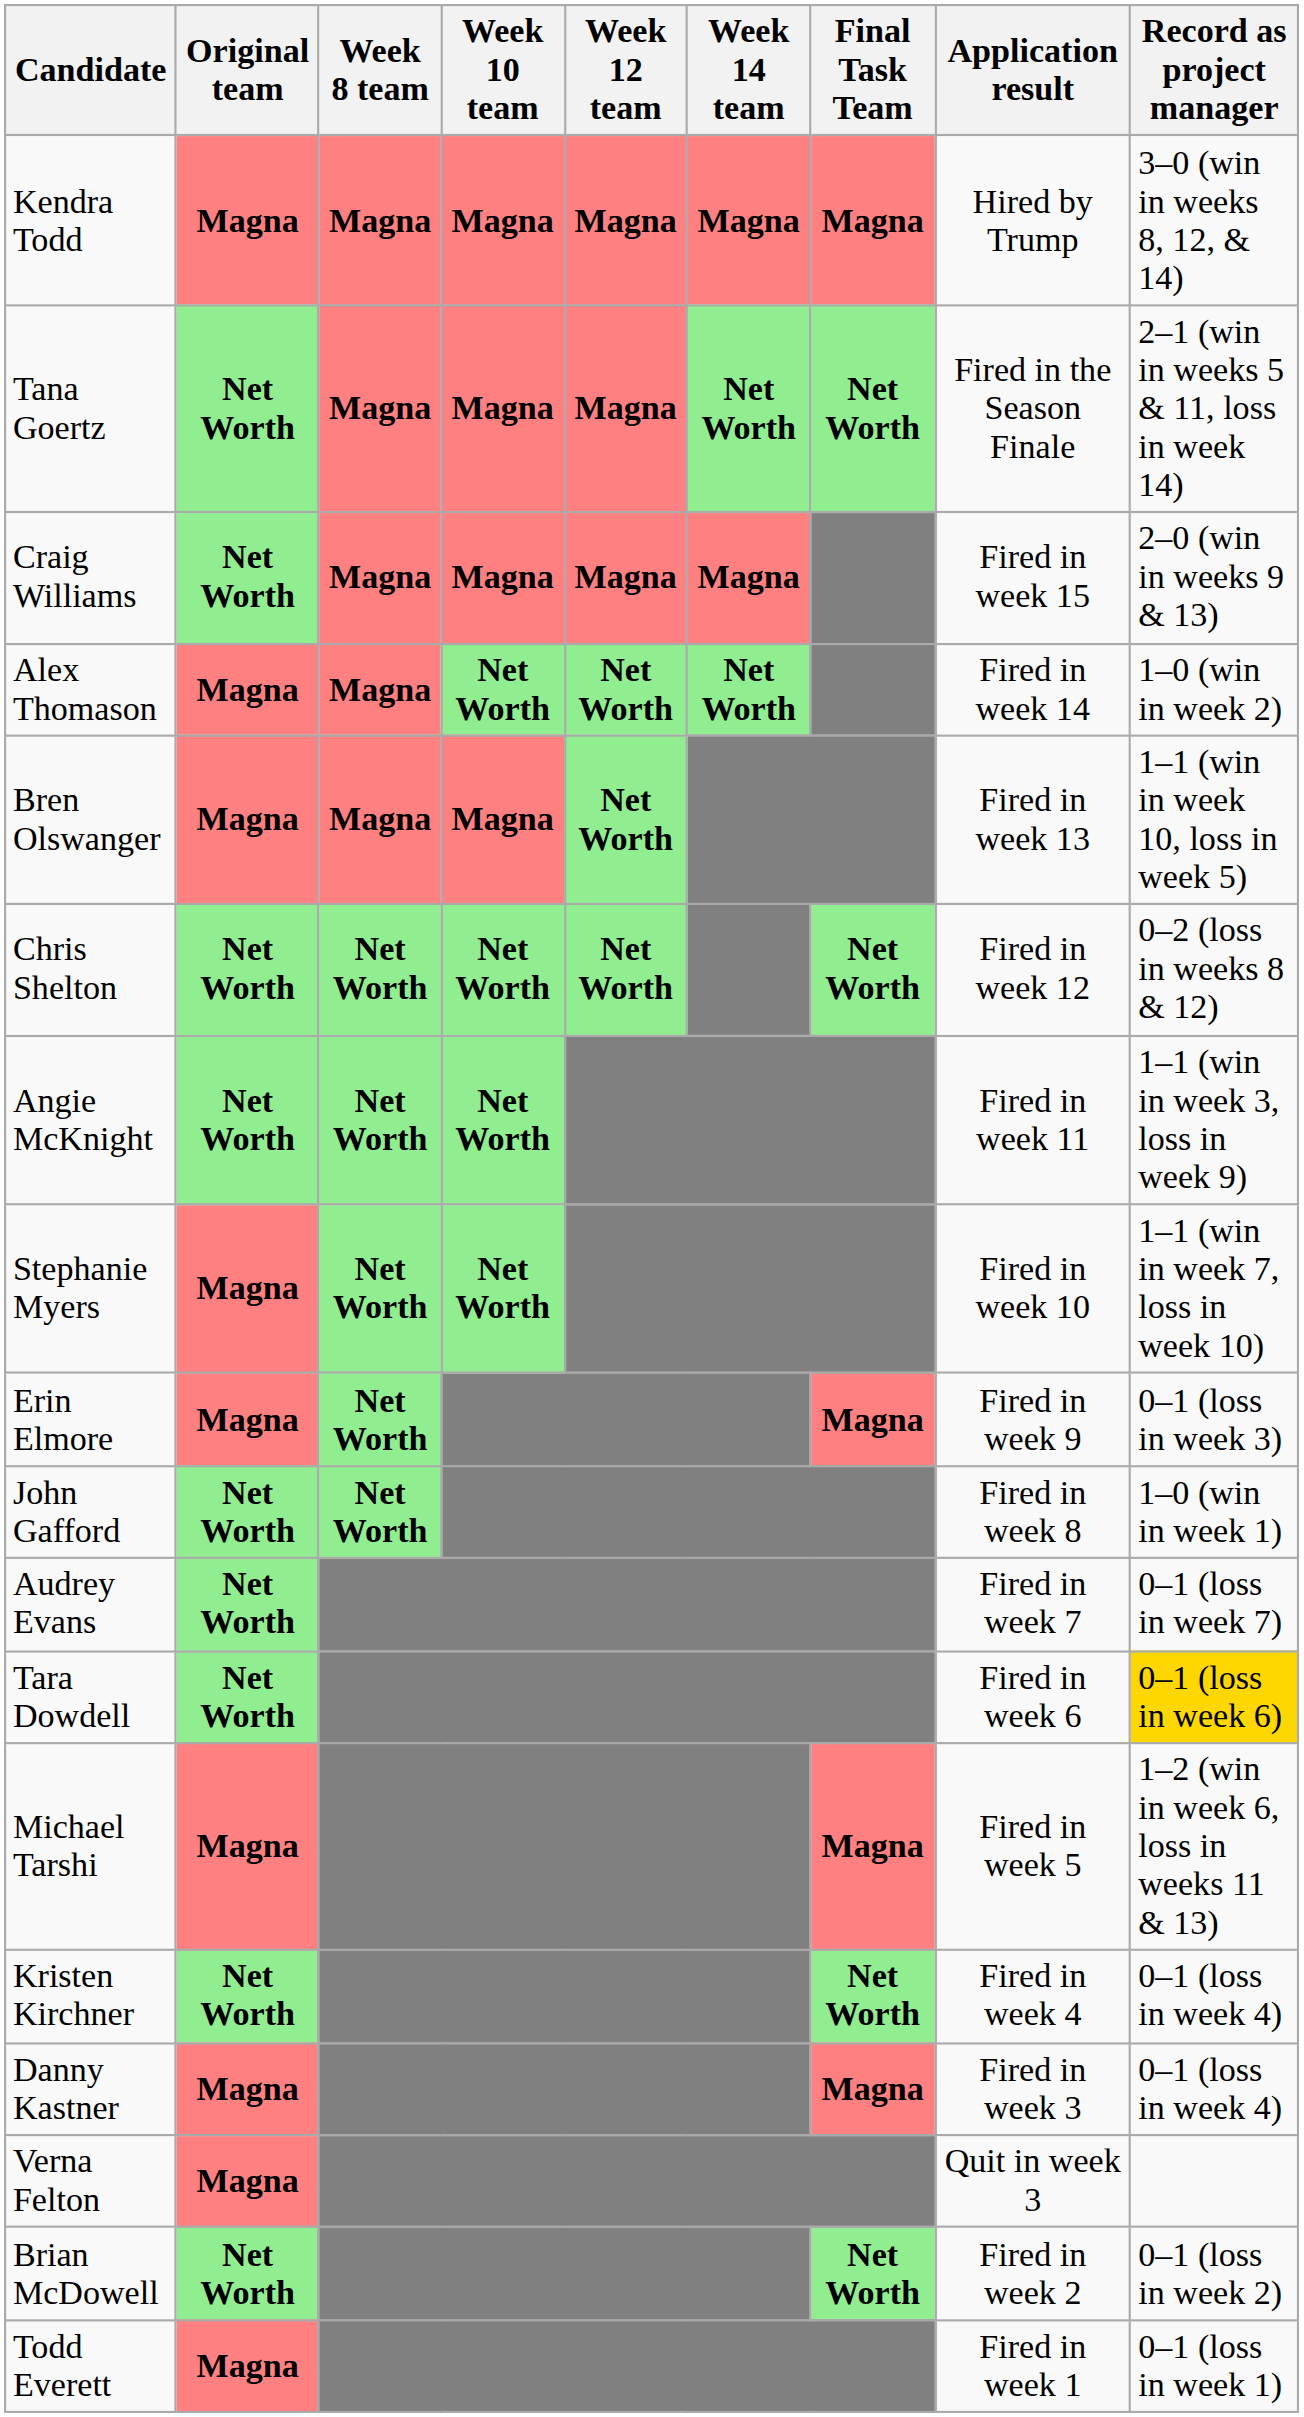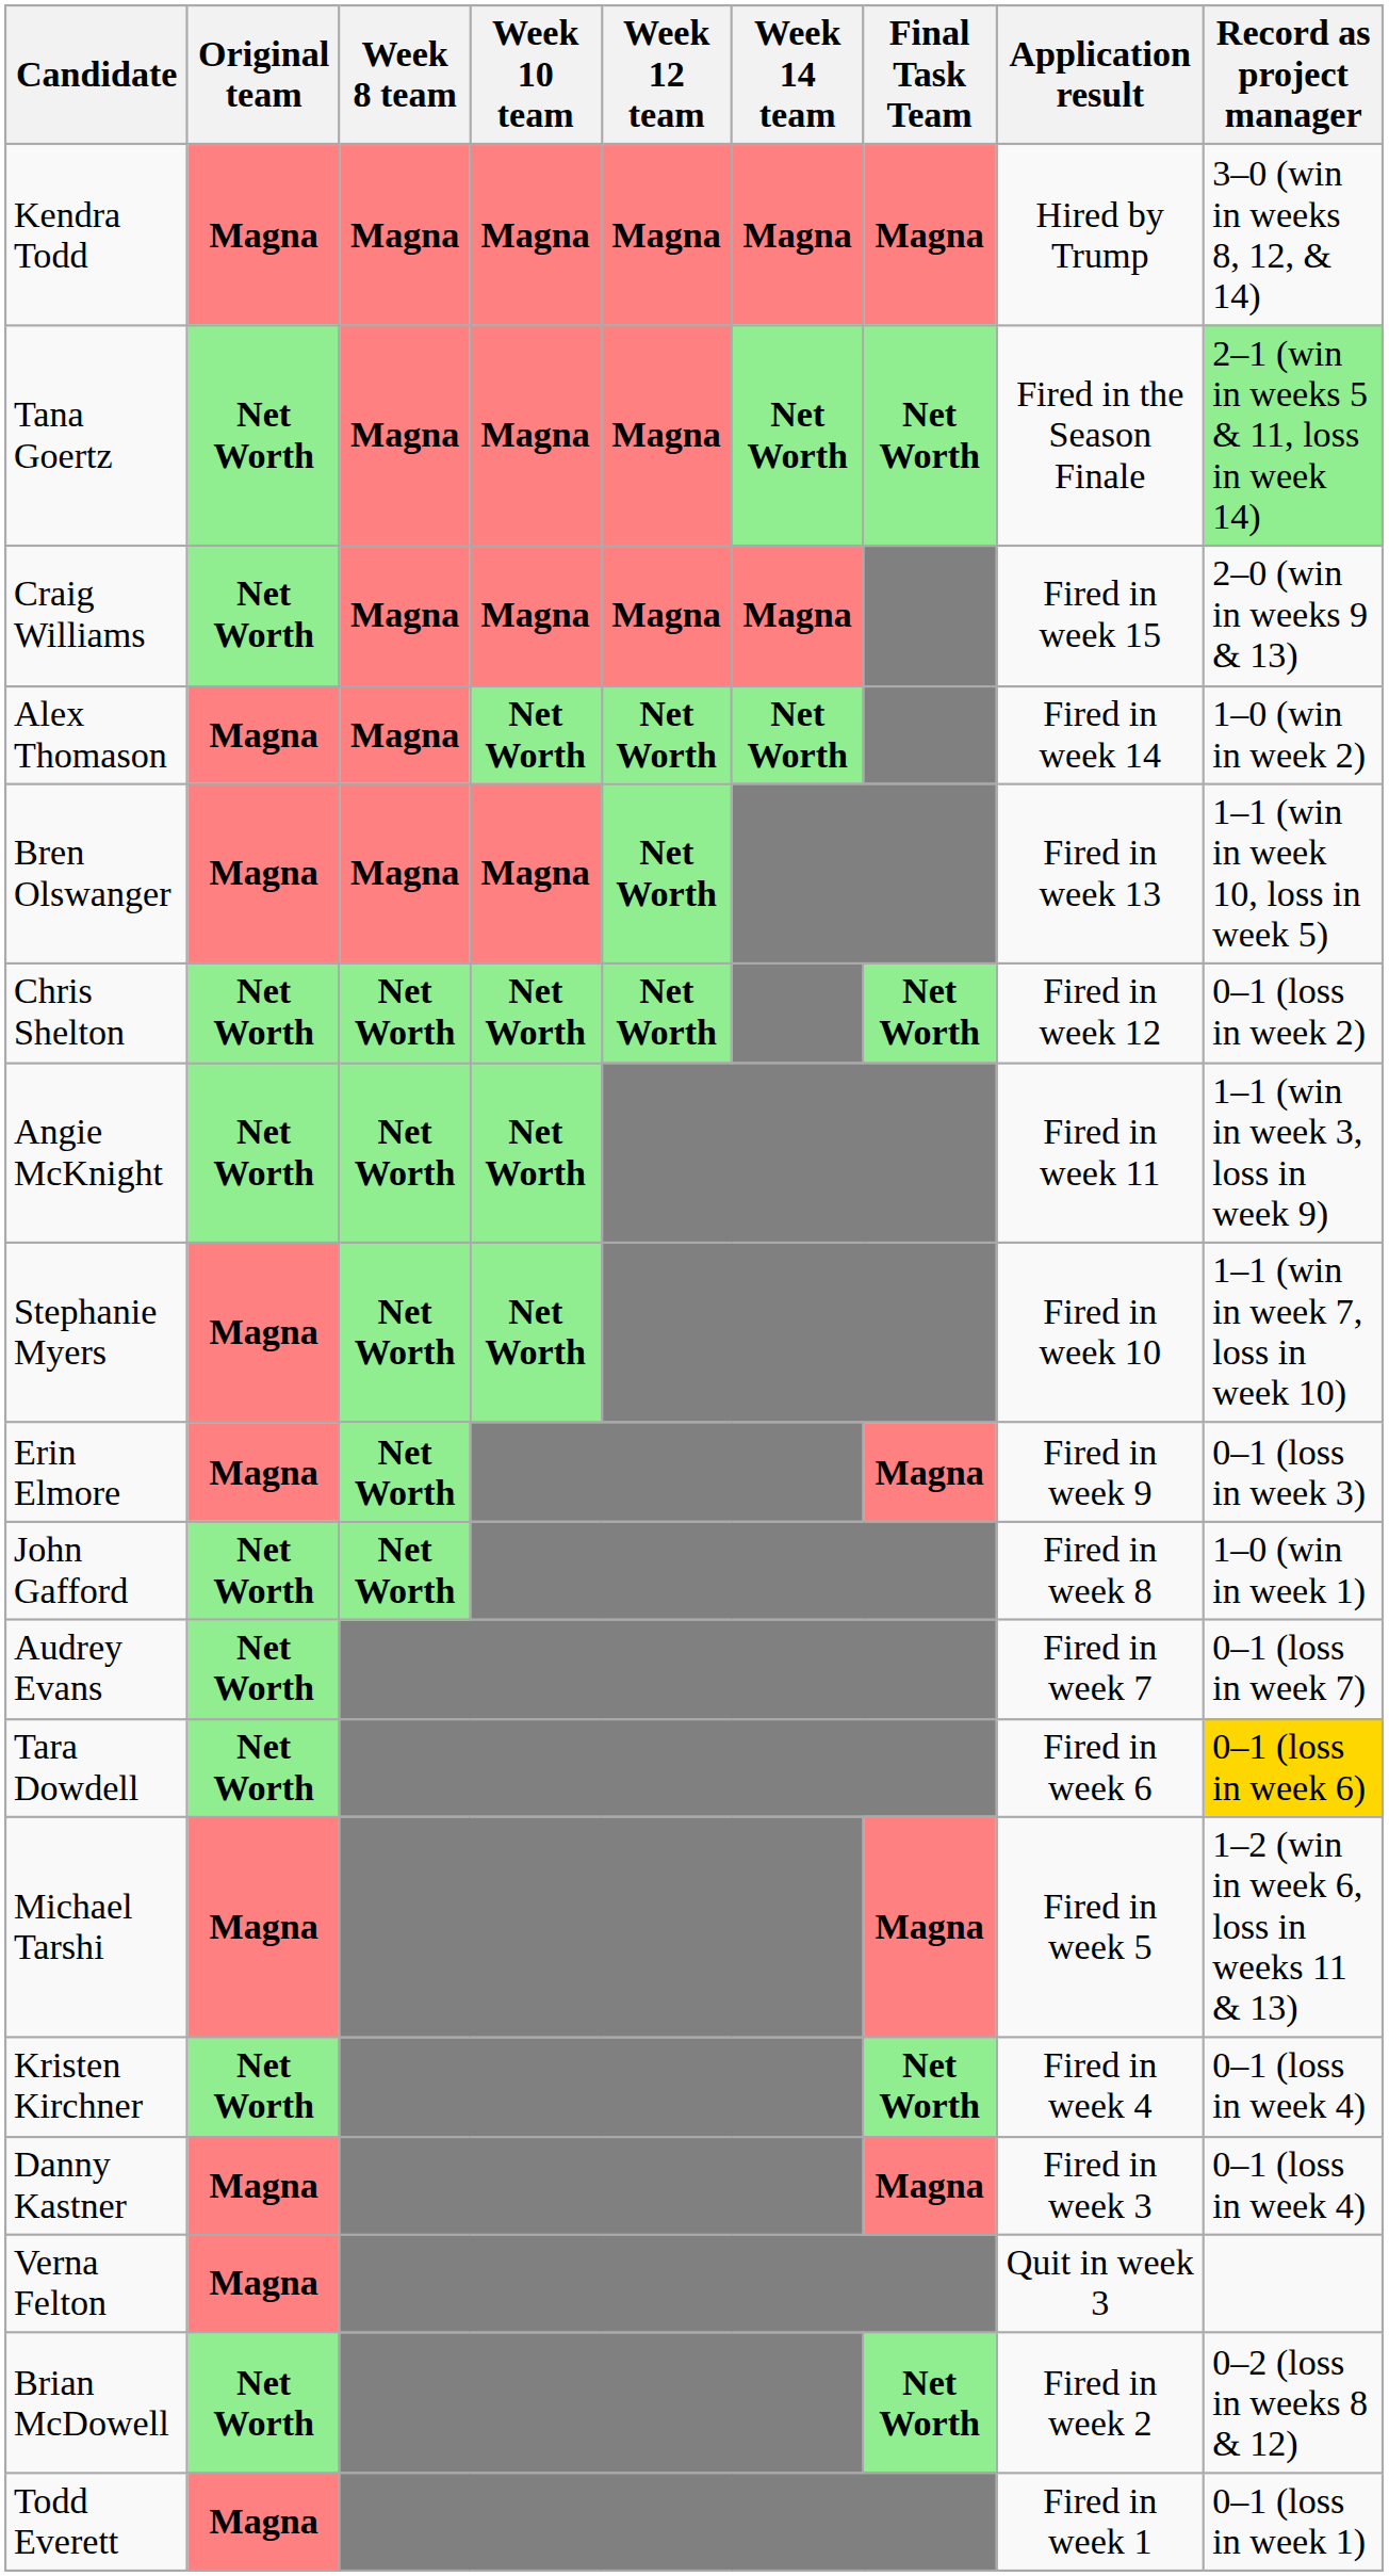Tana Goertz | Record as project manager: no background -> lightgreen background
Chris Shelton | Record as project manager: 0–2 (loss in weeks 8 & 12) -> 0–1 (loss in week 2)
Brian McDowell | Record as project manager: 0–1 (loss in week 2) -> 0–2 (loss in weeks 8 & 12)
